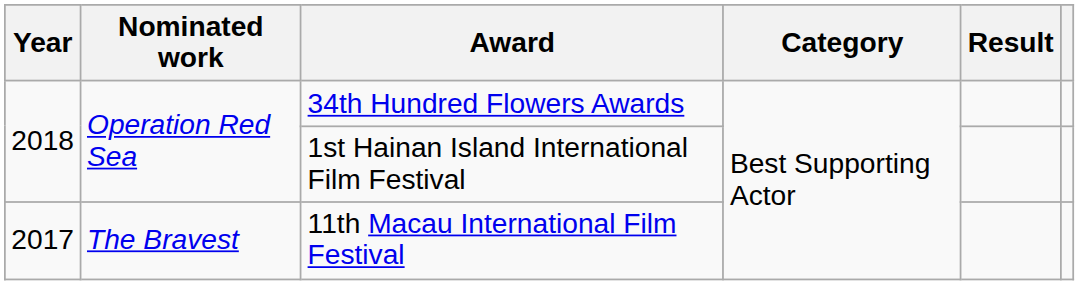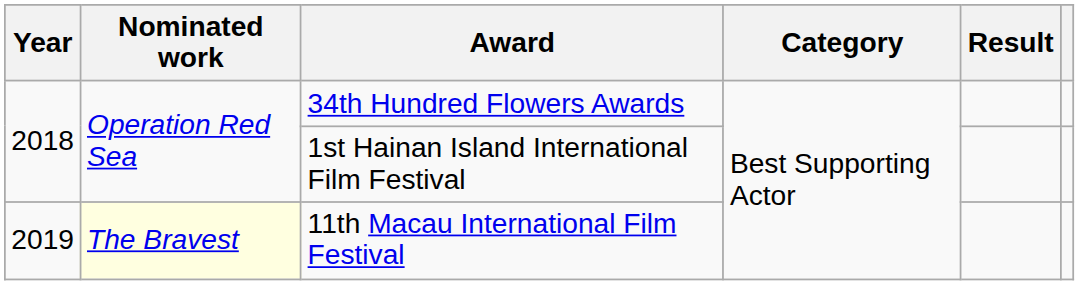11th Macau International Film Festival | Year: 2017 -> 2019
11th Macau International Film Festival | Nominated work: no background -> lightyellow background
